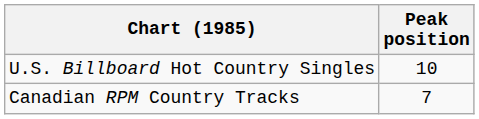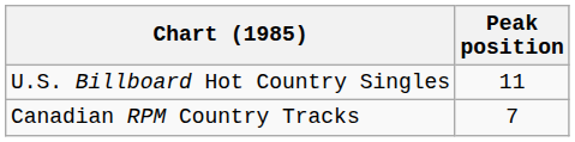U.S. Billboard Hot Country Singles | Peak position: 10 -> 11
